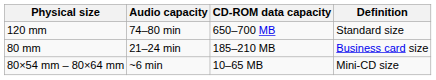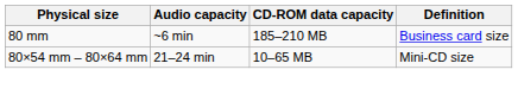- row: 120 mm | 74–80 min | 650–700 MB | Standard size
80 mm | Audio capacity: 21–24 min -> ~6 min
80×54 mm – 80×64 mm | Audio capacity: ~6 min -> 21–24 min
